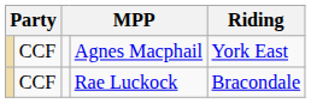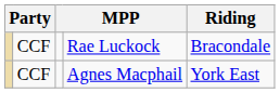rows swapped: Rae Luckock <-> Agnes Macphail
